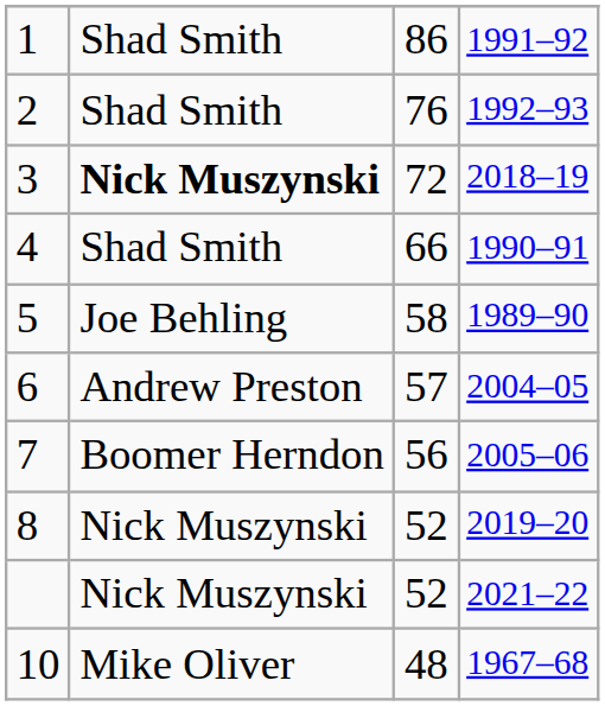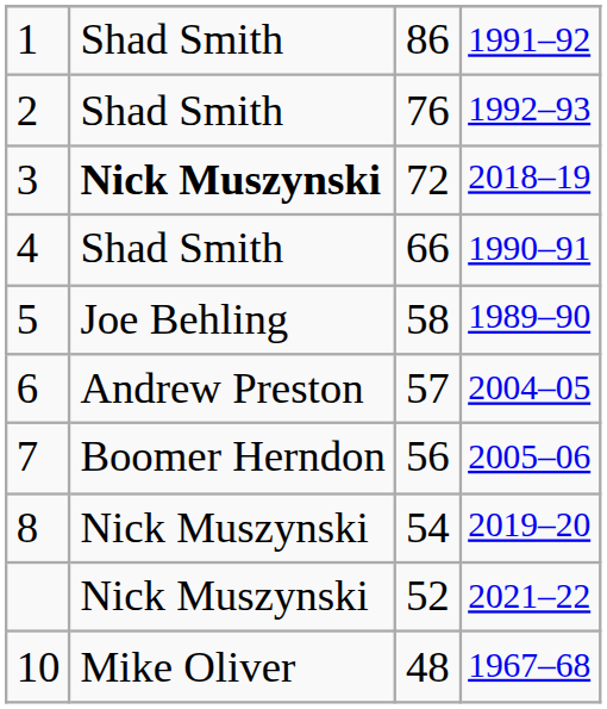8 | column 3: 52 -> 54
